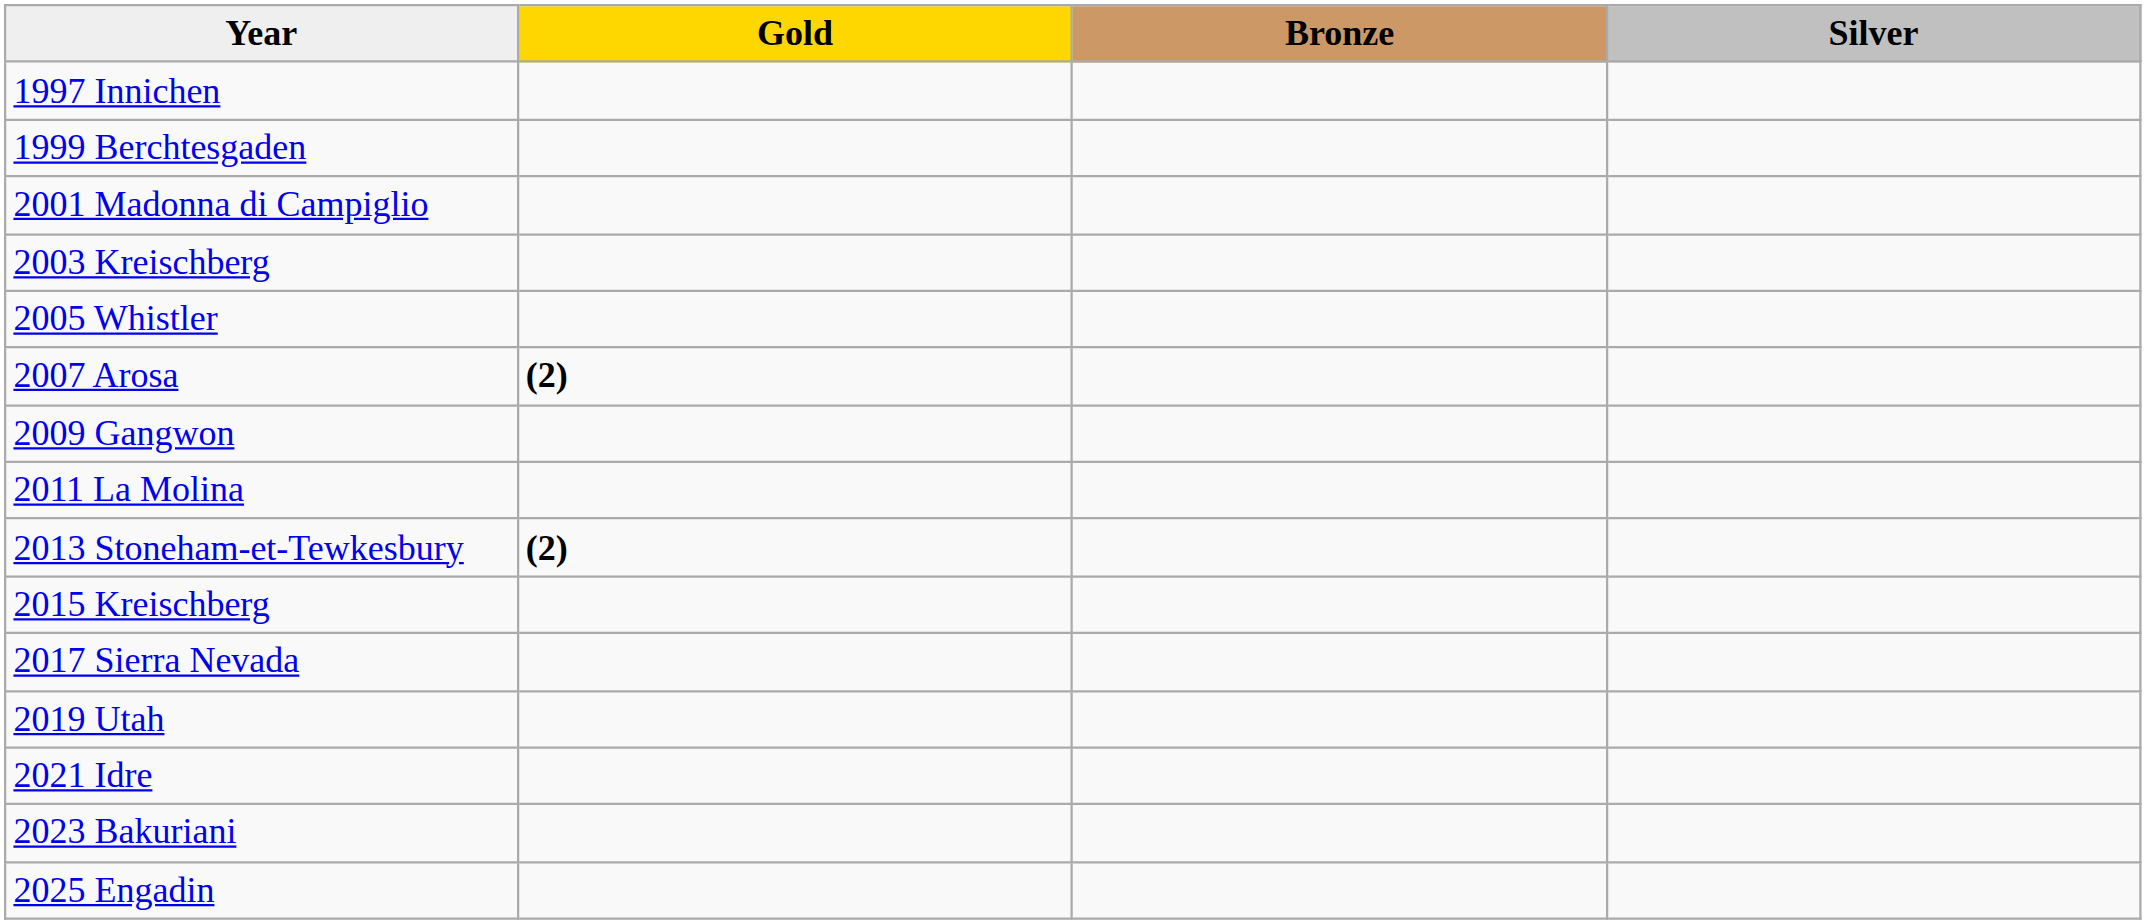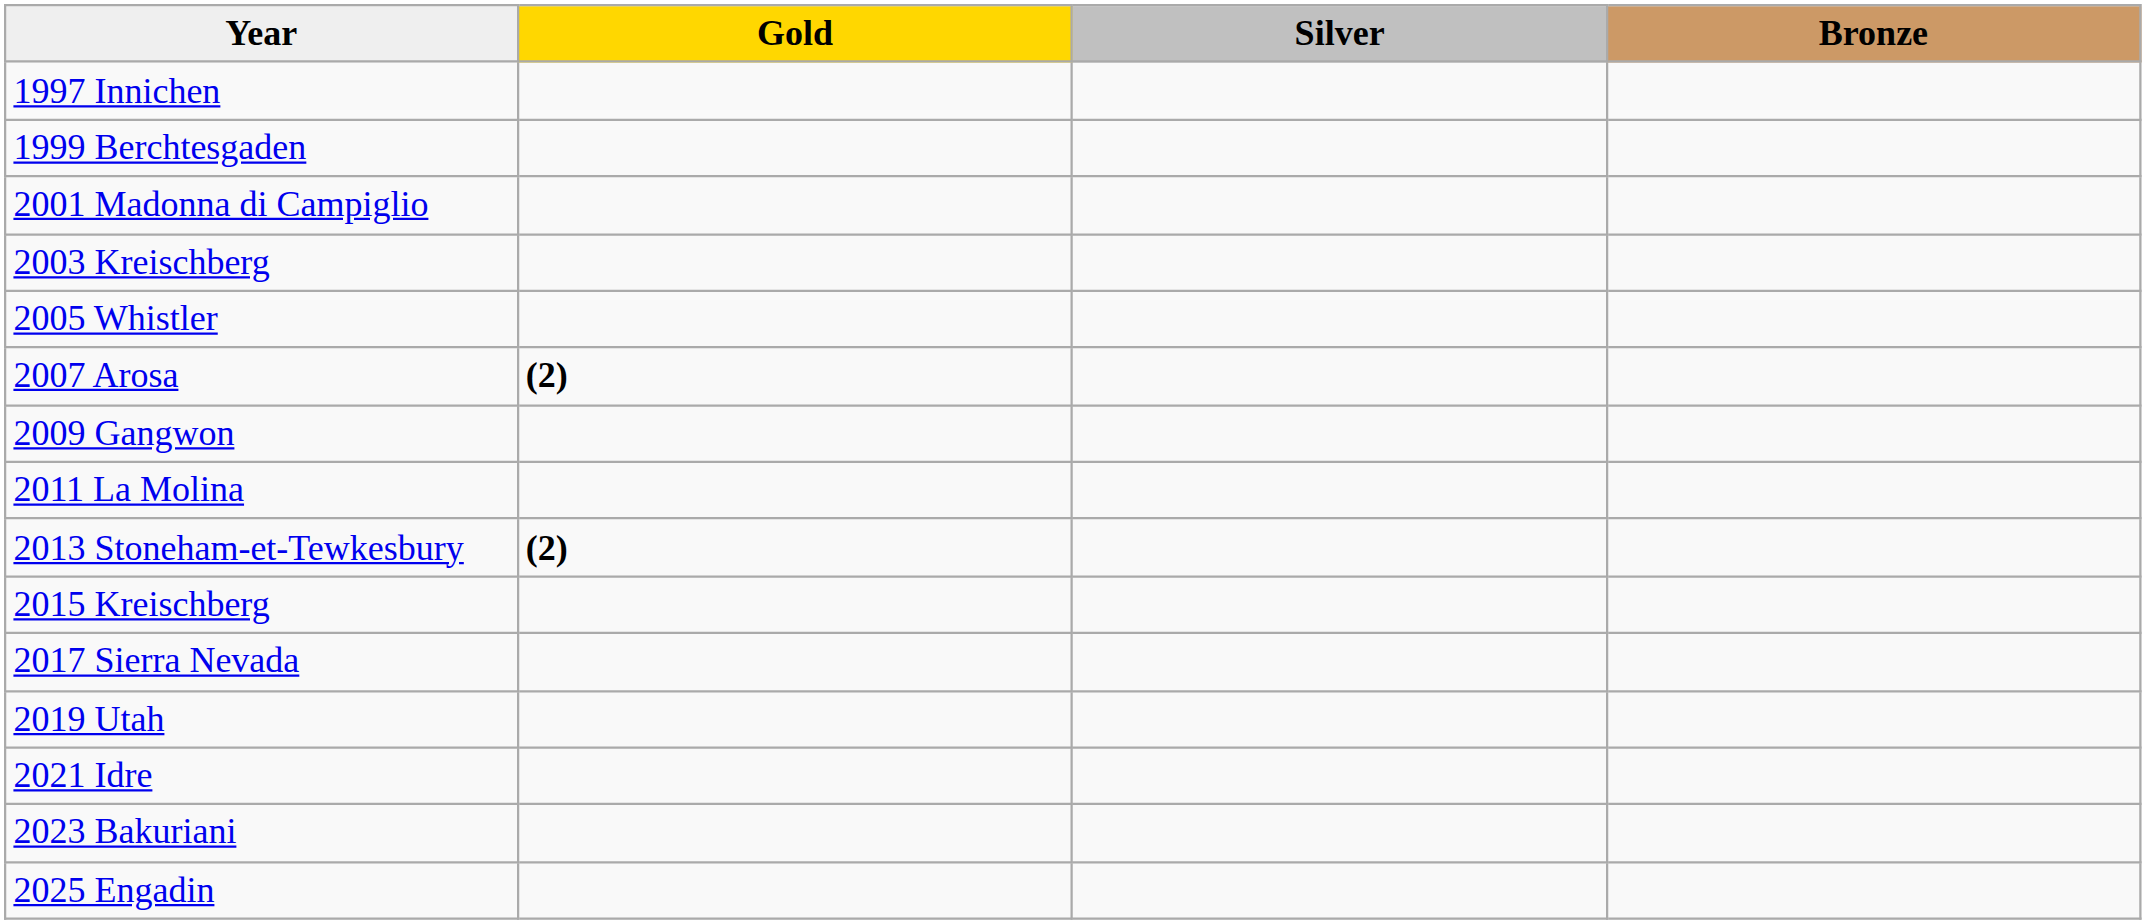columns swapped: Silver <-> Bronze
